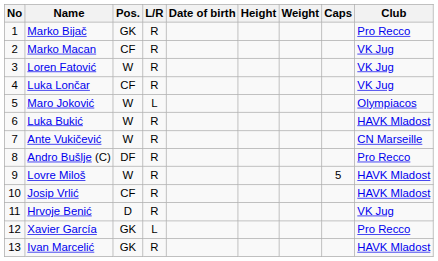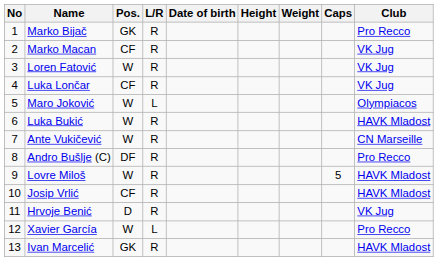Xavier García | Pos.: GK -> W
